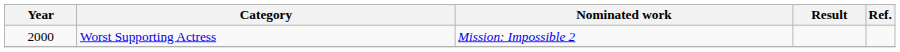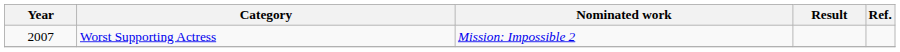Worst Supporting Actress | Year: 2000 -> 2007
